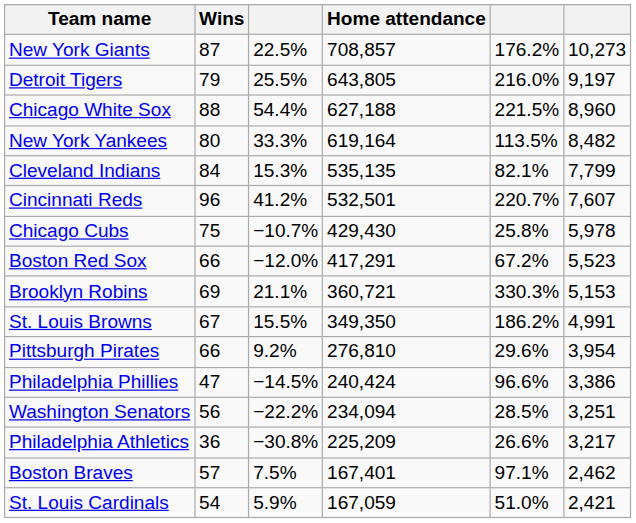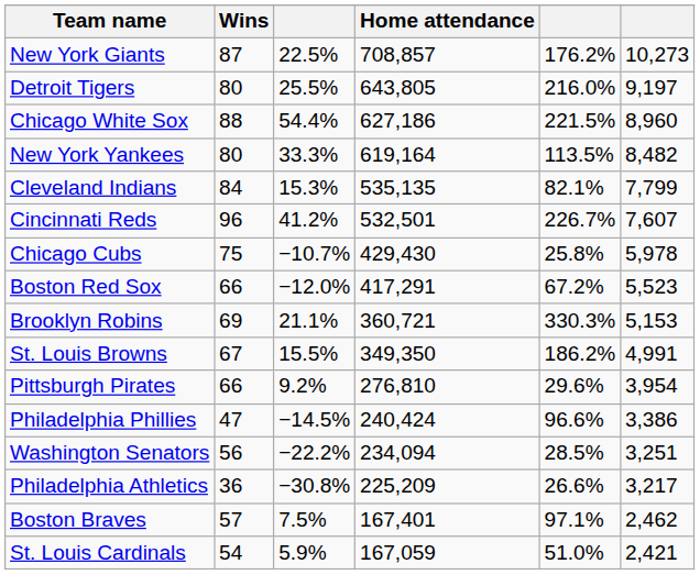Detroit Tigers | Wins: 79 -> 80
Chicago White Sox | Home attendance: 627,188 -> 627,186
Cincinnati Reds | column 5: 220.7% -> 226.7%
